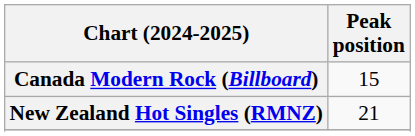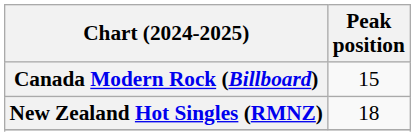New Zealand Hot Singles (RMNZ) | Peak position: 21 -> 18
